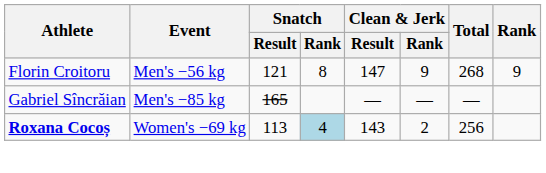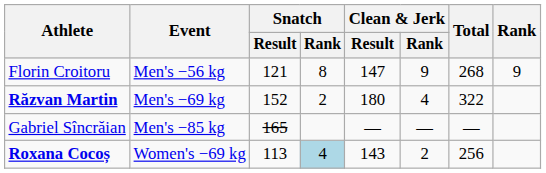+ row: Răzvan Martin | Men's −69 kg | 152 | 2 | 180 | 4 | 322
